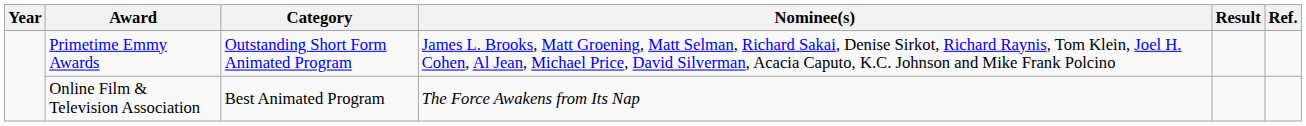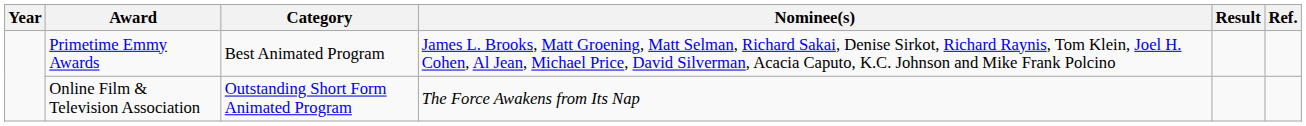Primetime Emmy Awards | Category: Outstanding Short Form Animated Program -> Best Animated Program
Online Film & Television Association | Category: Best Animated Program -> Outstanding Short Form Animated Program
